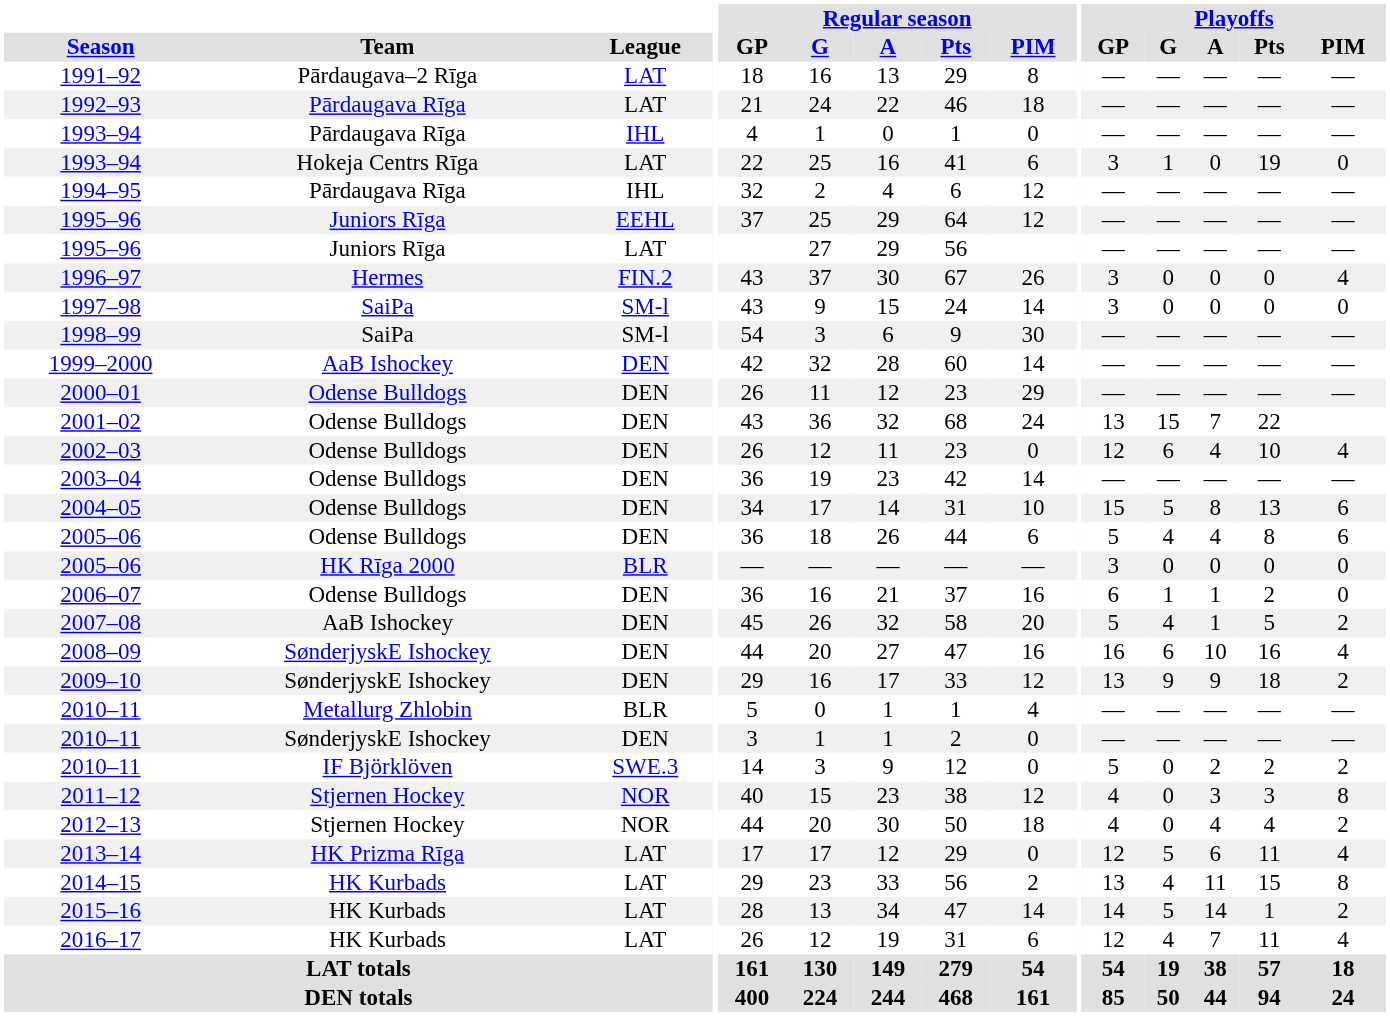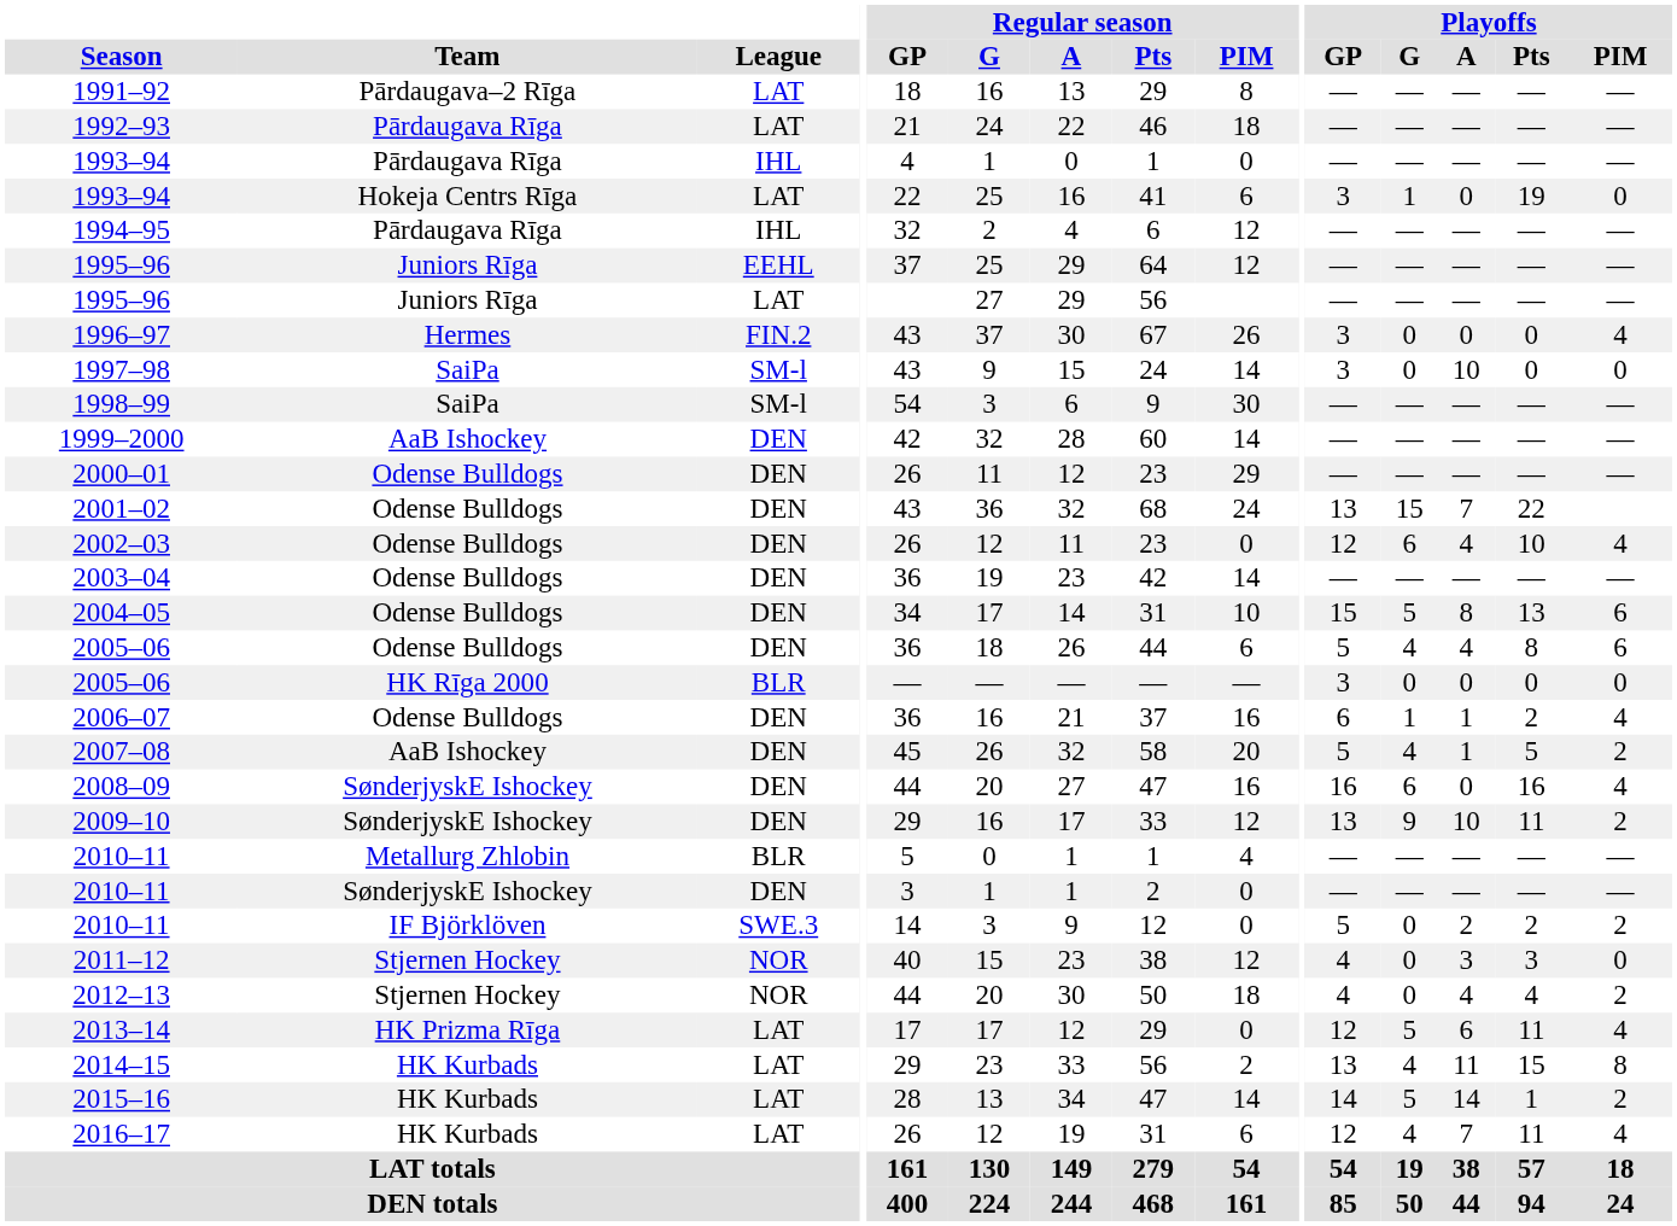1997–98 | Playoffs / A: 0 -> 10
2006–07 | Playoffs / PIM: 0 -> 4
2008–09 | Playoffs / A: 10 -> 0
2009–10 | Playoffs / A: 9 -> 10
2009–10 | Playoffs / Pts: 18 -> 11
2011–12 | Playoffs / PIM: 8 -> 0
